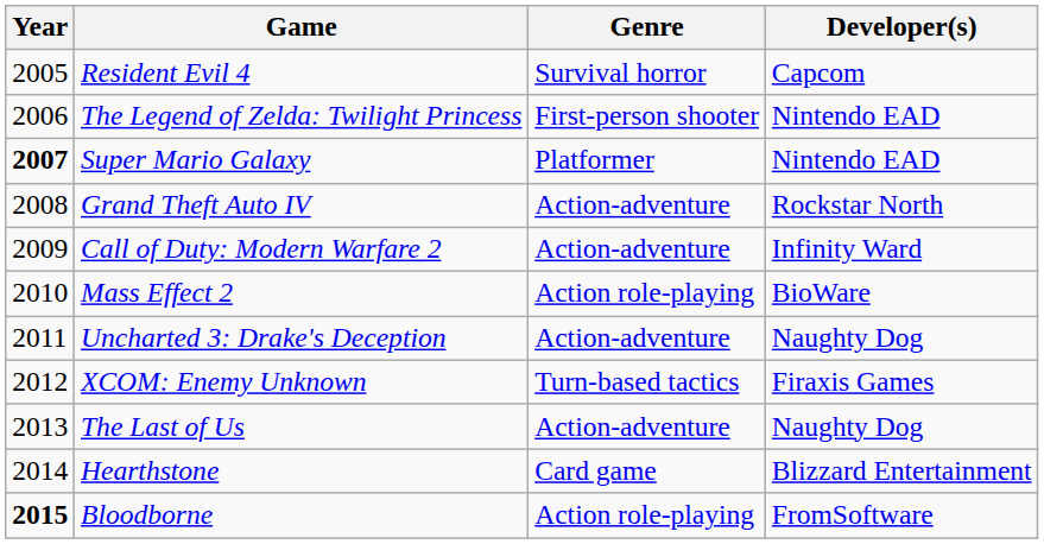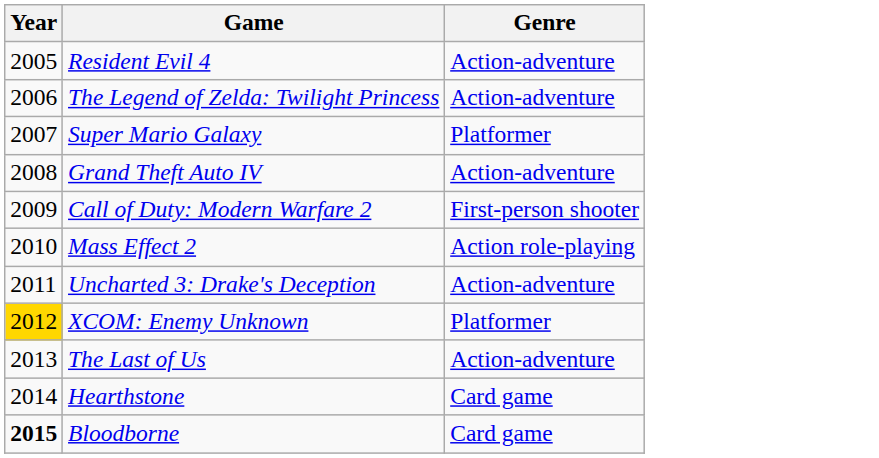- column: Developer(s) | Capcom | Nintendo EAD | Nintendo EAD | Rockstar North | Infinity Ward | BioWare | Naughty Dog | Firaxis Games | Naughty Dog | Blizzard Entertainment | FromSoftware
Resident Evil 4 | Genre: Survival horror -> Action-adventure
The Legend of Zelda: Twilight Princess | Genre: First-person shooter -> Action-adventure
Super Mario Galaxy | Year: bold -> normal
Call of Duty: Modern Warfare 2 | Genre: Action-adventure -> First-person shooter
XCOM: Enemy Unknown | Year: no background -> gold background
XCOM: Enemy Unknown | Genre: Turn-based tactics -> Platformer
Bloodborne | Genre: Action role-playing -> Card game
